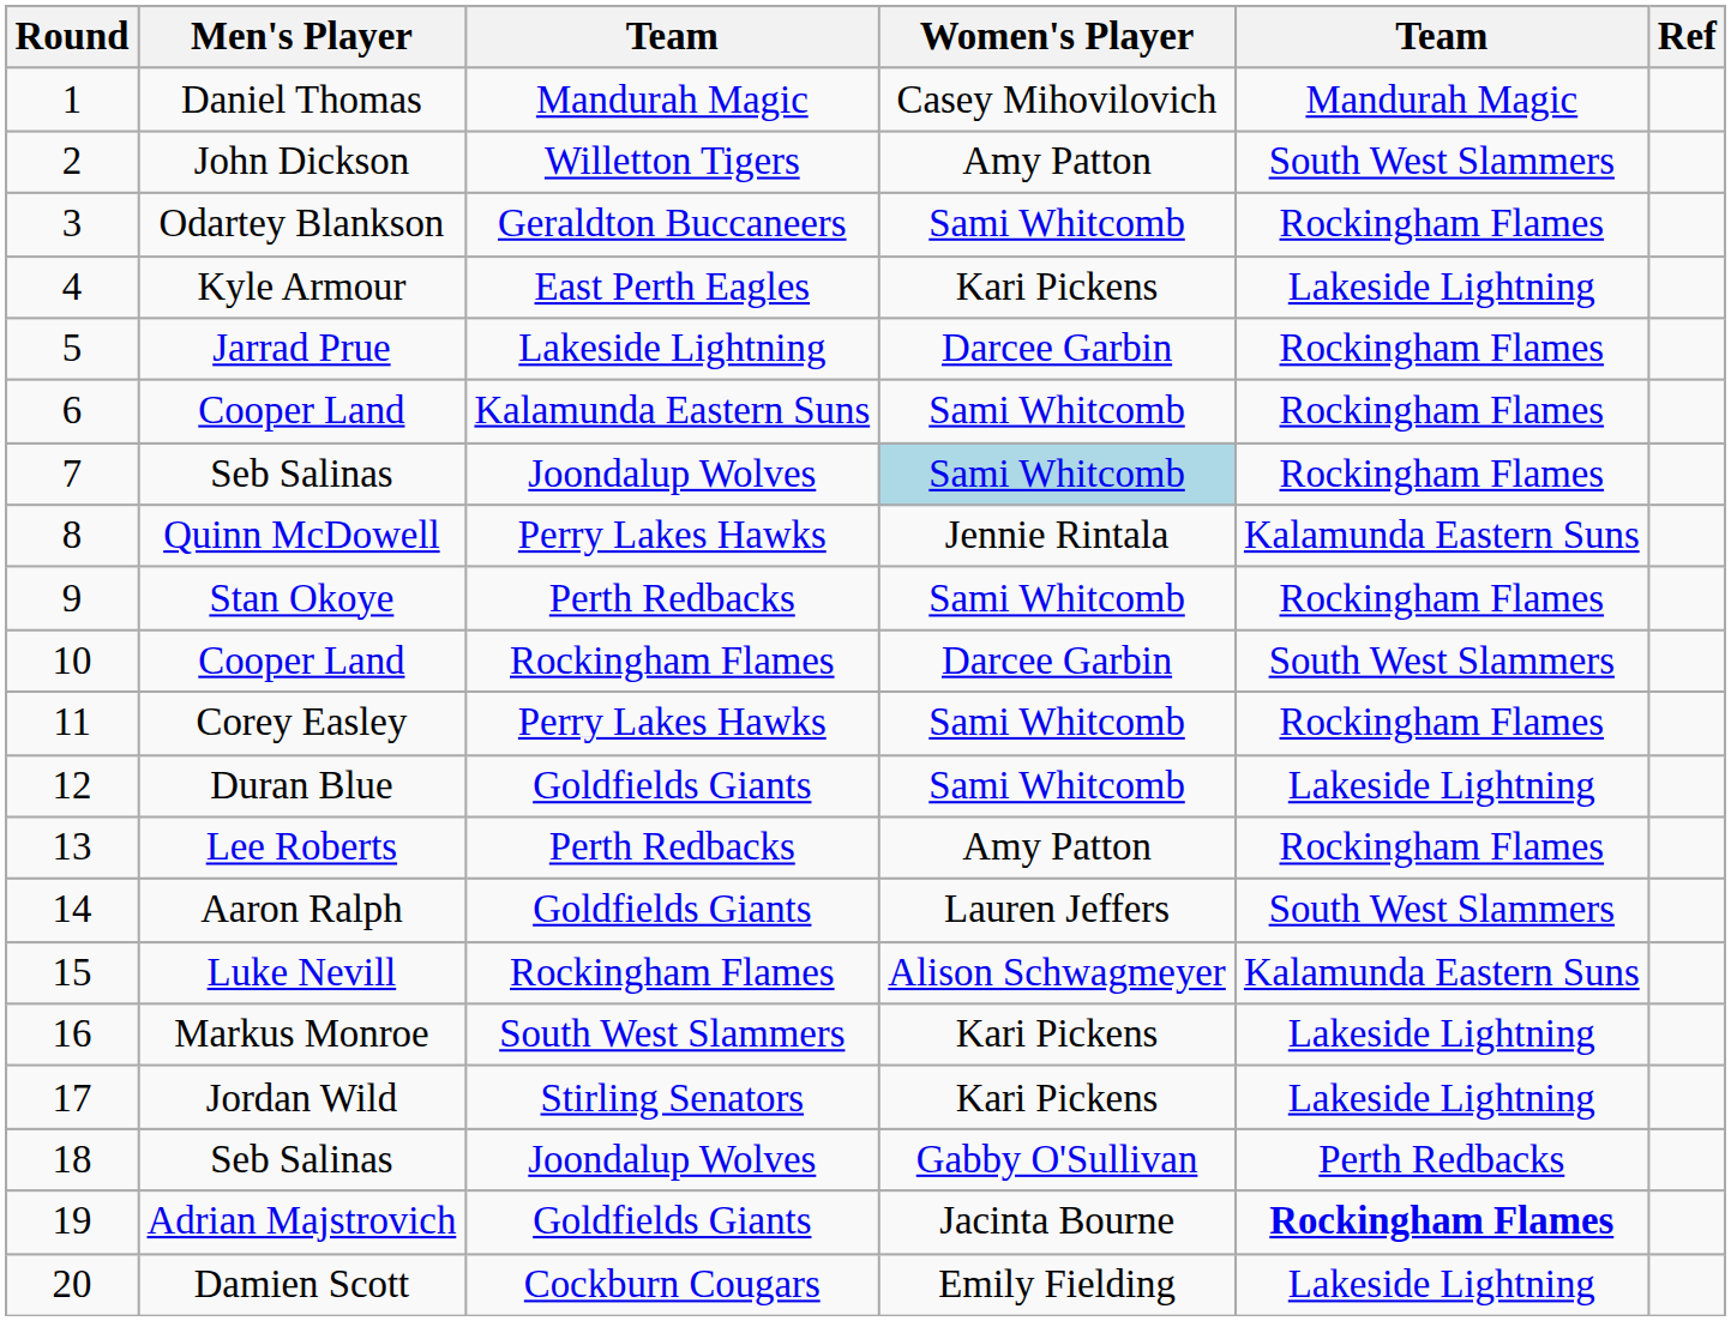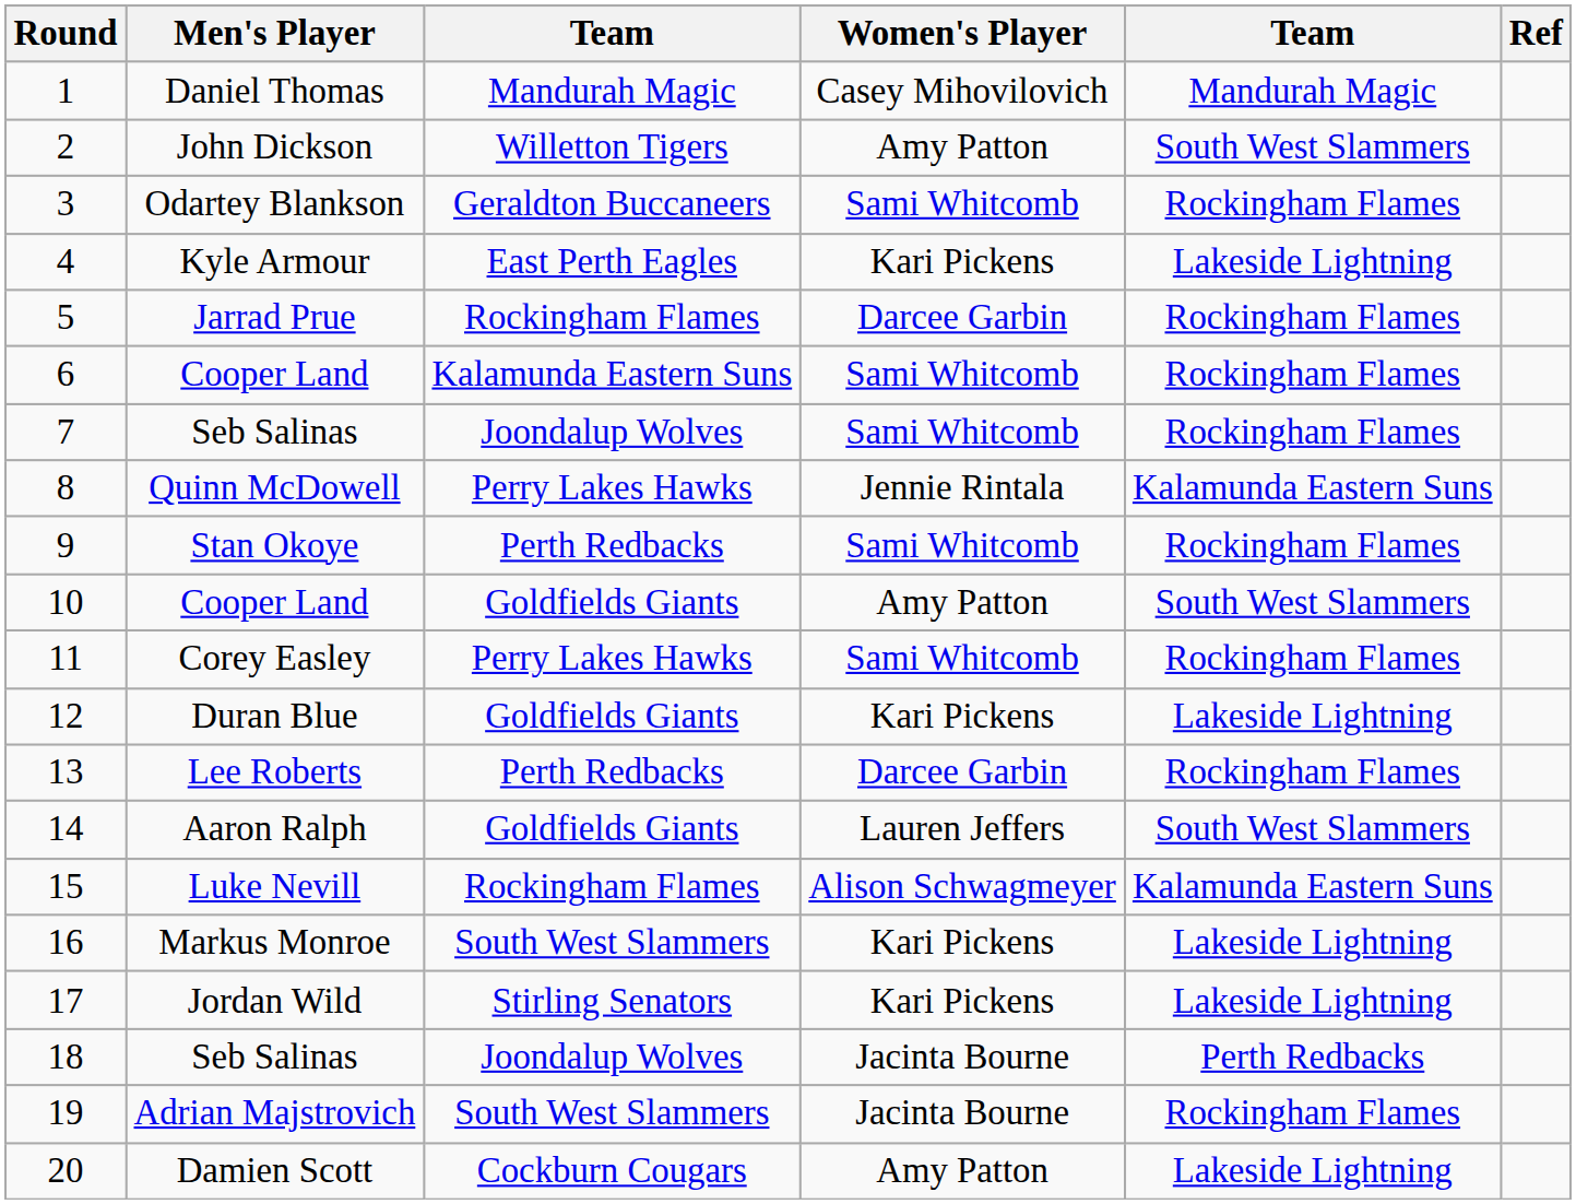Jarrad Prue | column 3: Lakeside Lightning -> Rockingham Flames
7 / Seb Salinas | Women's Player: lightblue background -> no background
10 / Cooper Land | column 3: Rockingham Flames -> Goldfields Giants
10 / Cooper Land | Women's Player: Darcee Garbin -> Amy Patton
Duran Blue | Women's Player: Sami Whitcomb -> Kari Pickens
Lee Roberts | Women's Player: Amy Patton -> Darcee Garbin
18 / Seb Salinas | Women's Player: Gabby O'Sullivan -> Jacinta Bourne
Adrian Majstrovich | column 3: Goldfields Giants -> South West Slammers
Adrian Majstrovich | column 5: bold -> normal
Damien Scott | Women's Player: Emily Fielding -> Amy Patton
